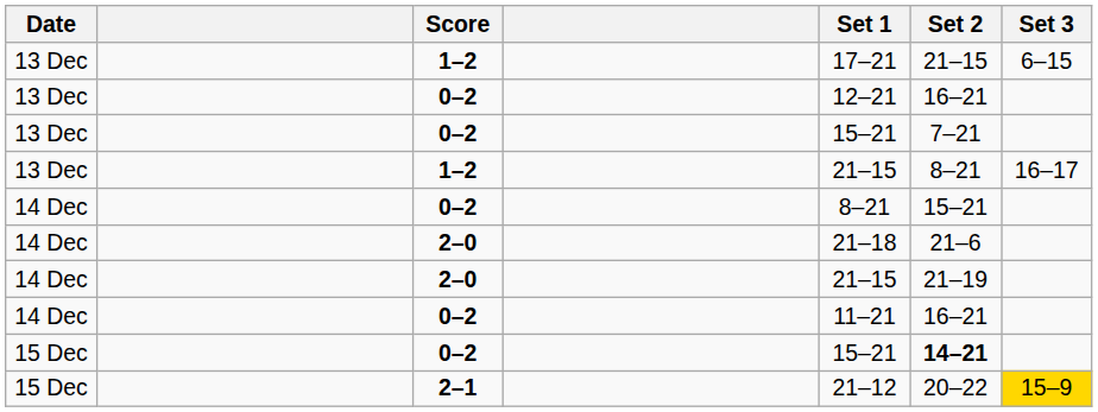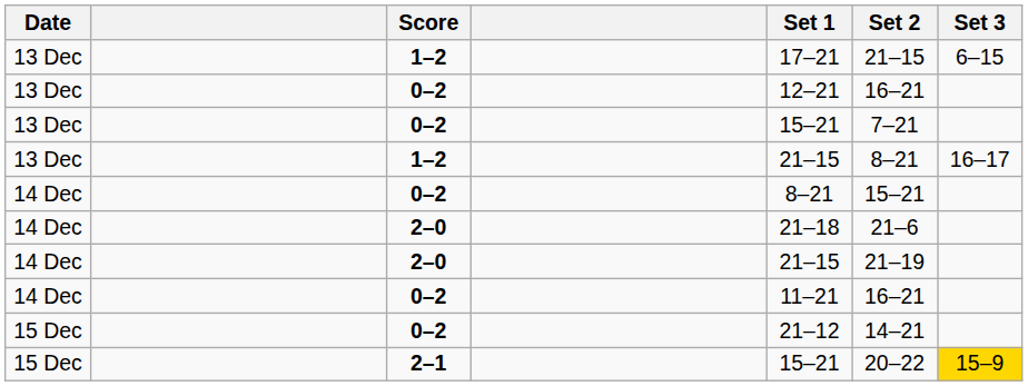15 Dec / 0–2 | Set 1: 15–21 -> 21–12
15 Dec / 0–2 | Set 2: bold -> normal
2–1 | Set 1: 21–12 -> 15–21
